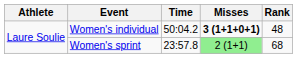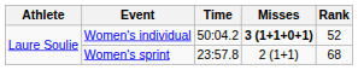Women's individual | Rank: 48 -> 52
Women's sprint | Misses: lightgreen background -> no background
